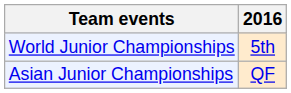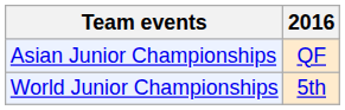rows swapped: Asian Junior Championships <-> World Junior Championships
